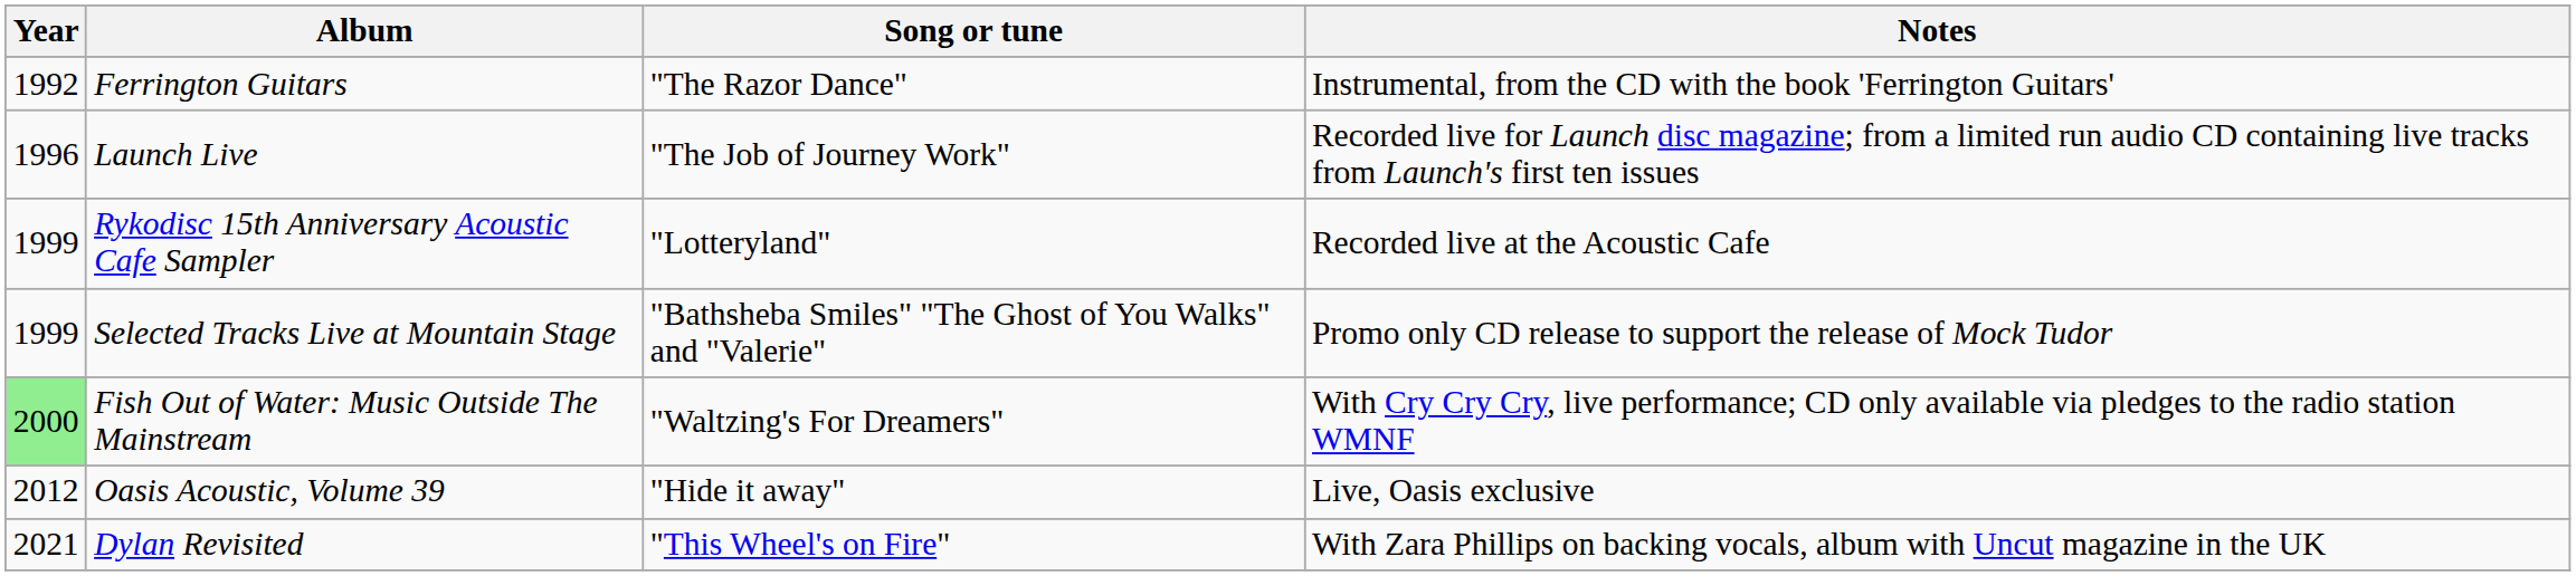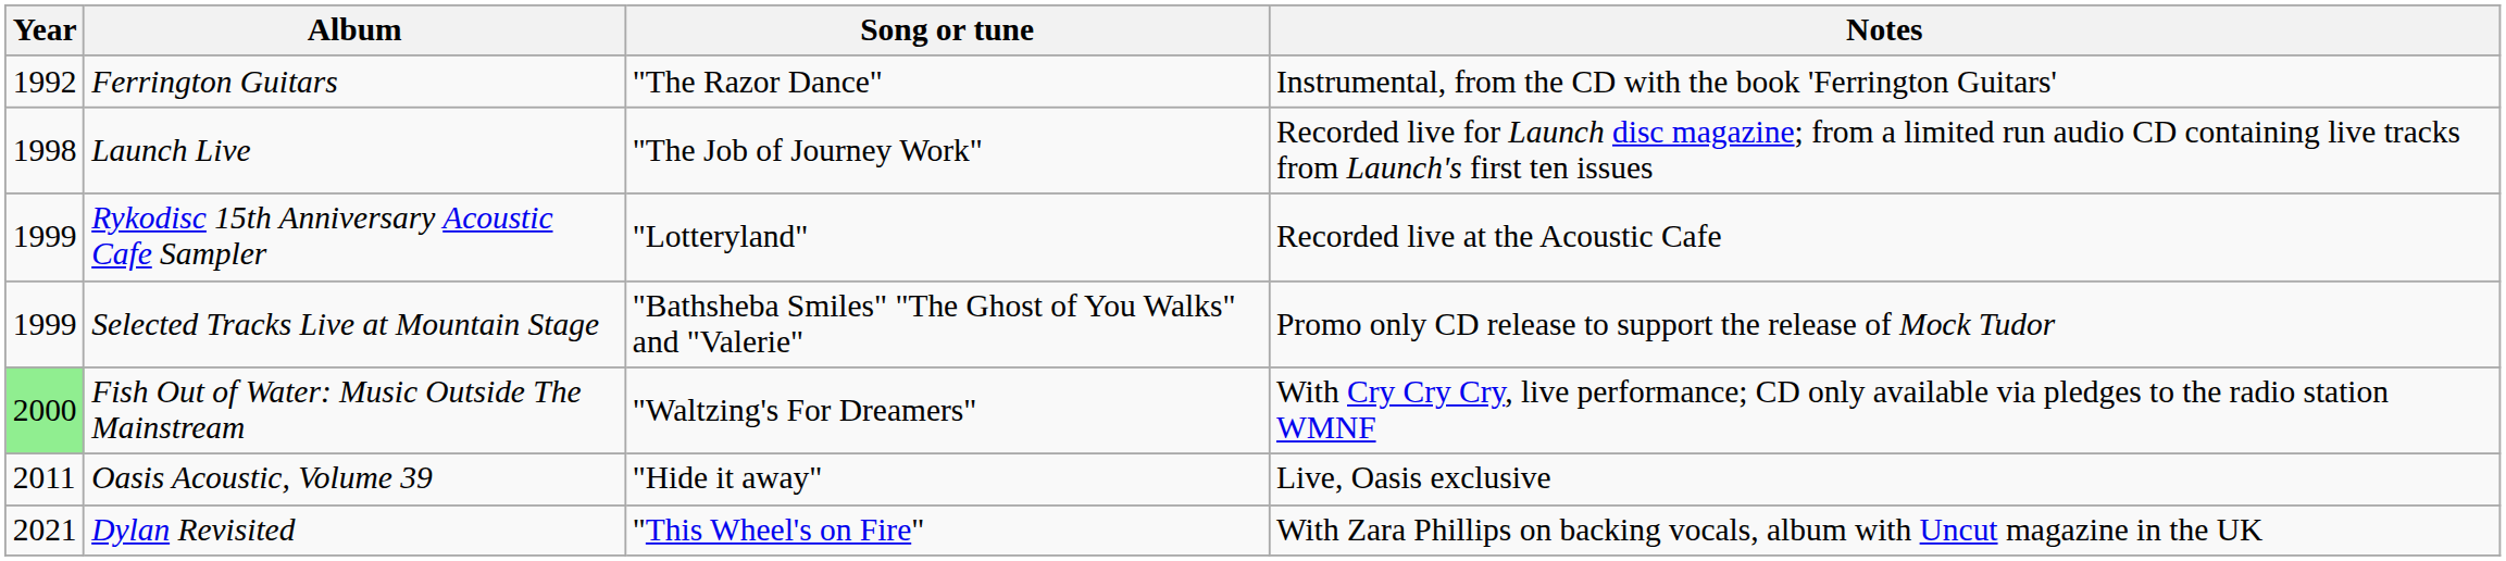Launch Live | Year: 1996 -> 1998
Oasis Acoustic, Volume 39 | Year: 2012 -> 2011
